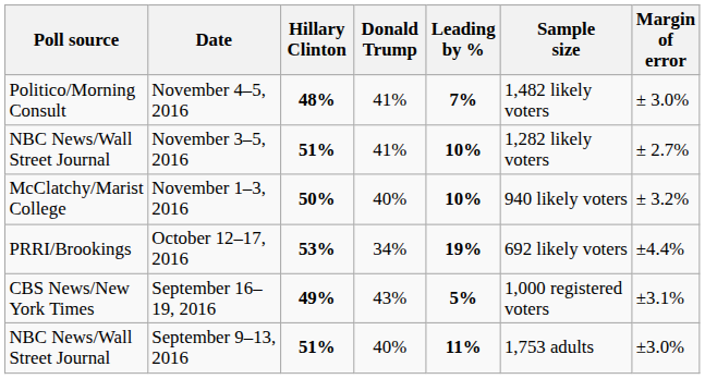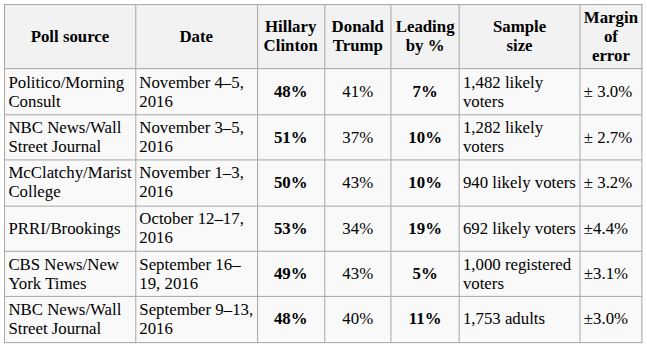November 3–5, 2016 | Donald Trump: 41% -> 37%
November 1–3, 2016 | Donald Trump: 40% -> 43%
September 9–13, 2016 | Hillary Clinton: 51% -> 48%
